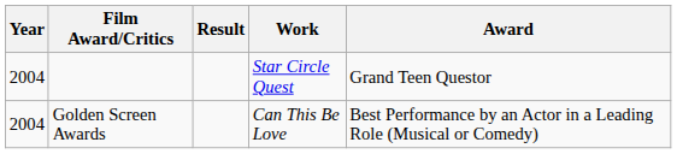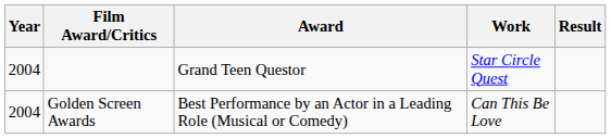columns swapped: Award <-> Result
